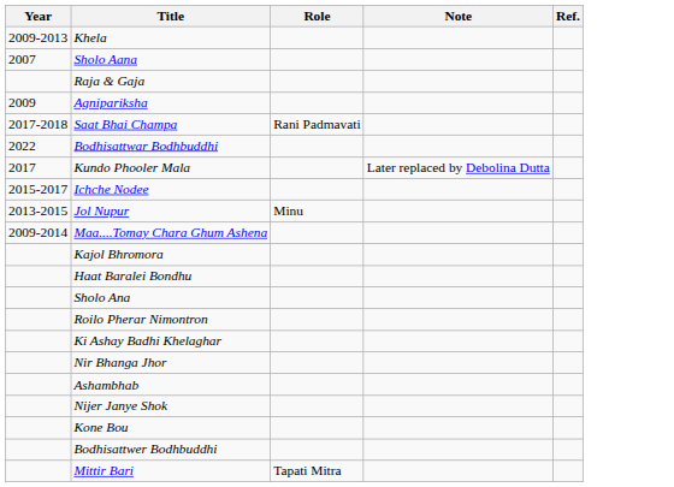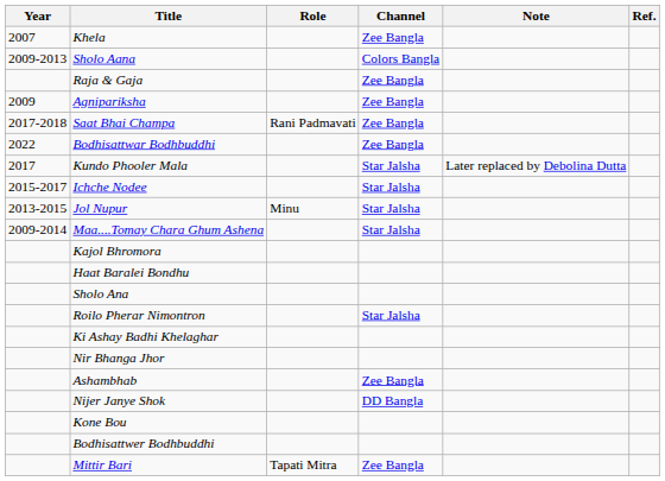+ column: Channel | Zee Bangla | Colors Bangla | Zee Bangla | Zee Bangla | Zee Bangla | Zee Bangla | Star Jalsha | Star Jalsha | Star Jalsha | Star Jalsha | Star Jalsha | Zee Bangla | DD Bangla | Zee Bangla
Khela | Year: 2009-2013 -> 2007
Sholo Aana | Year: 2007 -> 2009-2013
